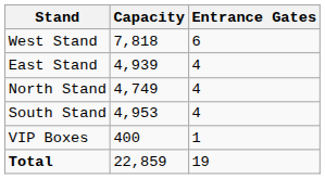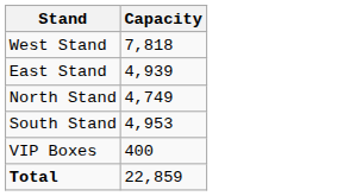- column: Entrance Gates | 6 | 4 | 4 | 4 | 1 | 19
